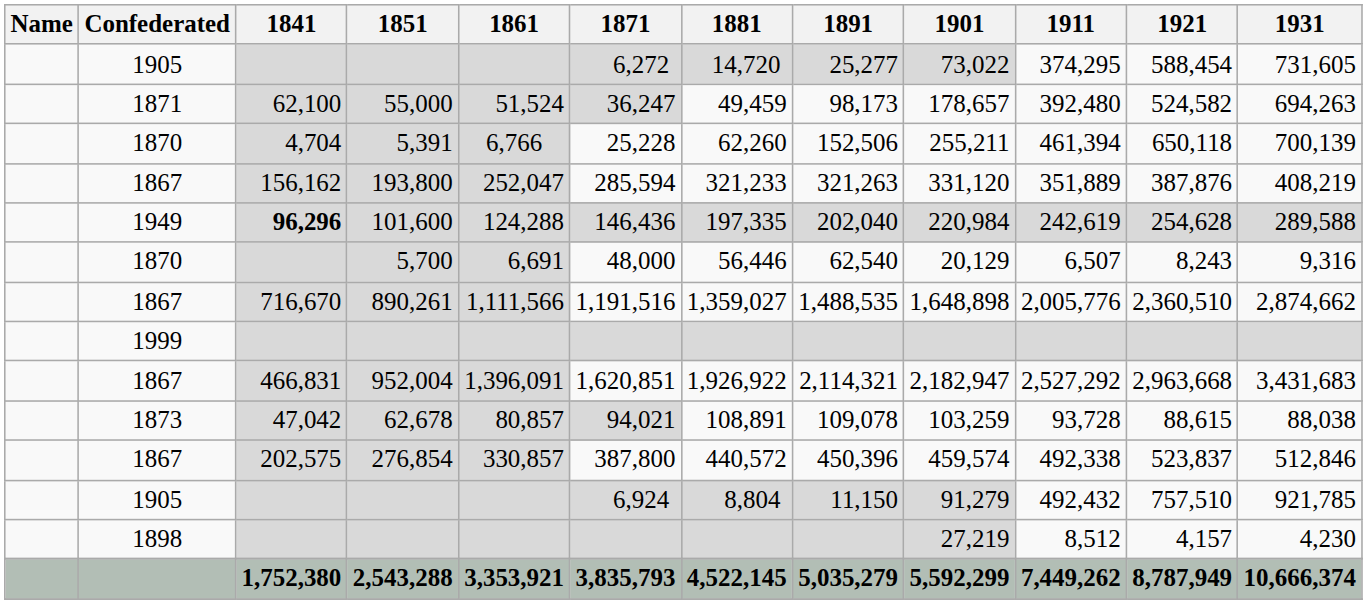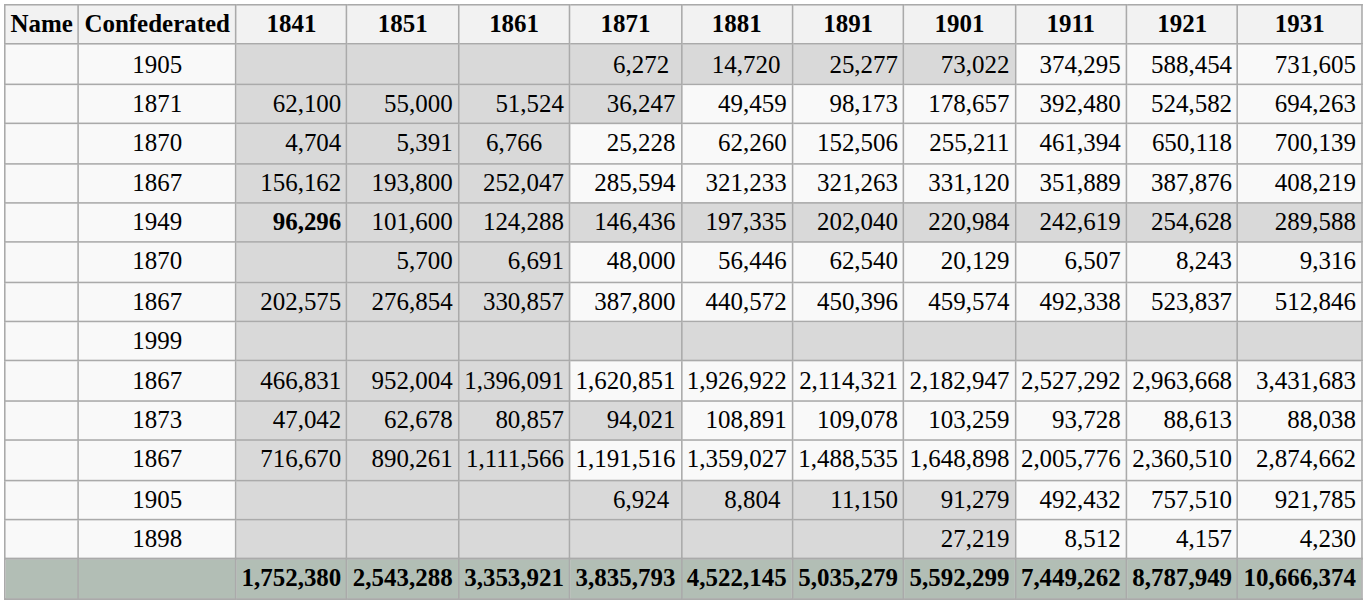rows swapped: 276,854 <-> 890,261
62,678 | 1921: 88,615 -> 88,613
